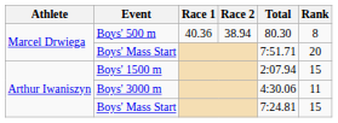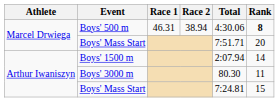Boys' 500 m | Race 1: 40.36 -> 46.31
Boys' 500 m | Total: 80.30 -> 4:30.06
Boys' 500 m | Rank: normal -> bold
Boys' 1500 m | Rank: 15 -> 14
Boys' 3000 m | Total: 4:30.06 -> 80.30
